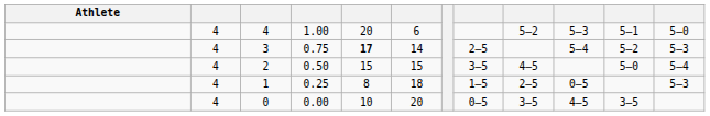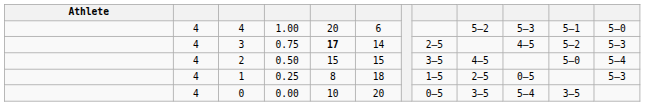3 | column 10: 5–4 -> 4–5
0 | column 10: 4–5 -> 5–4
